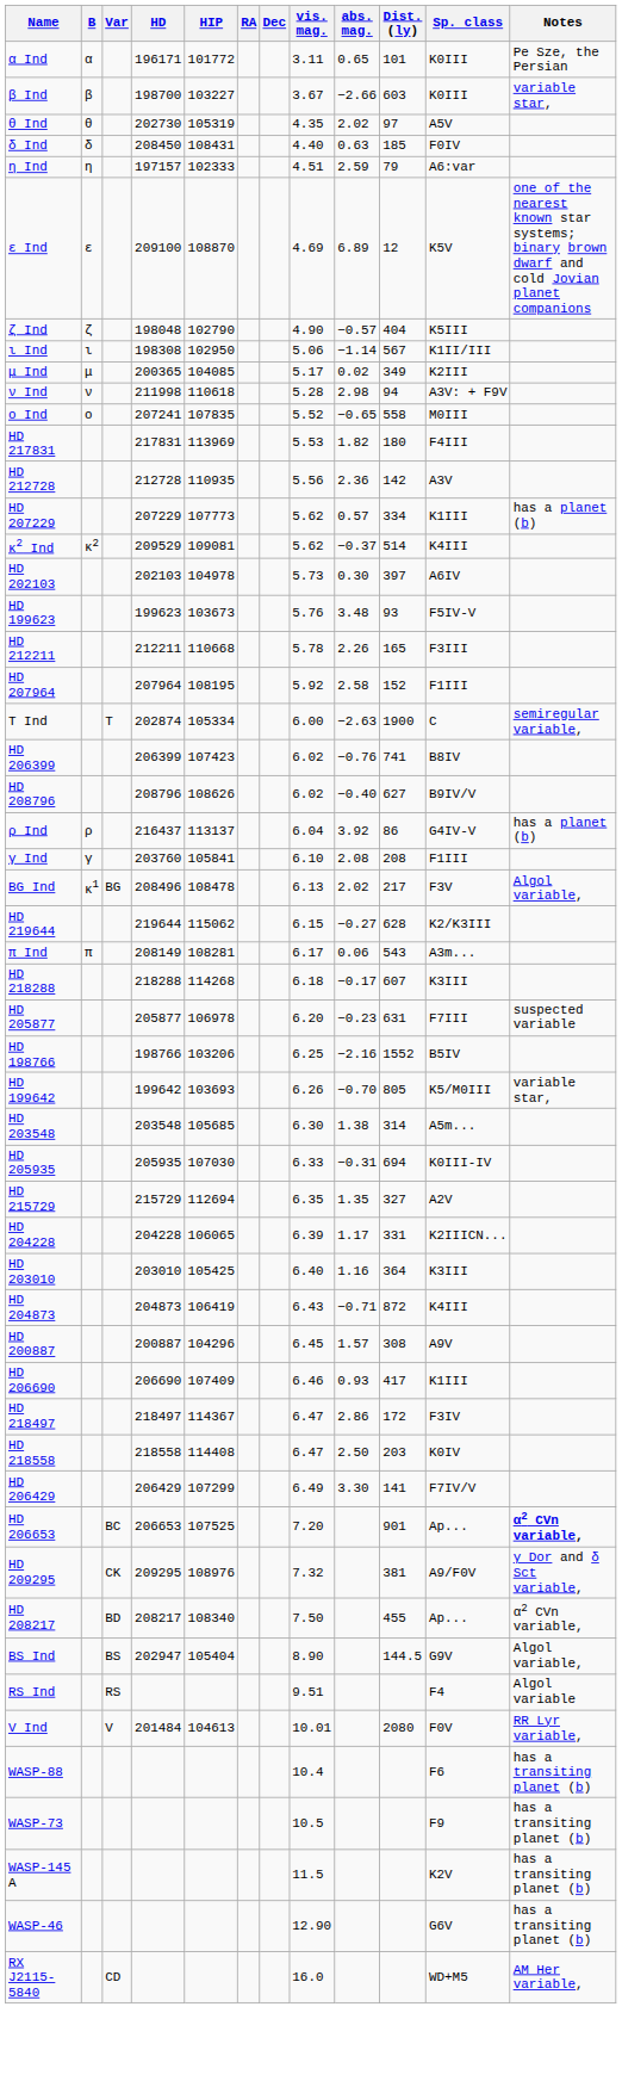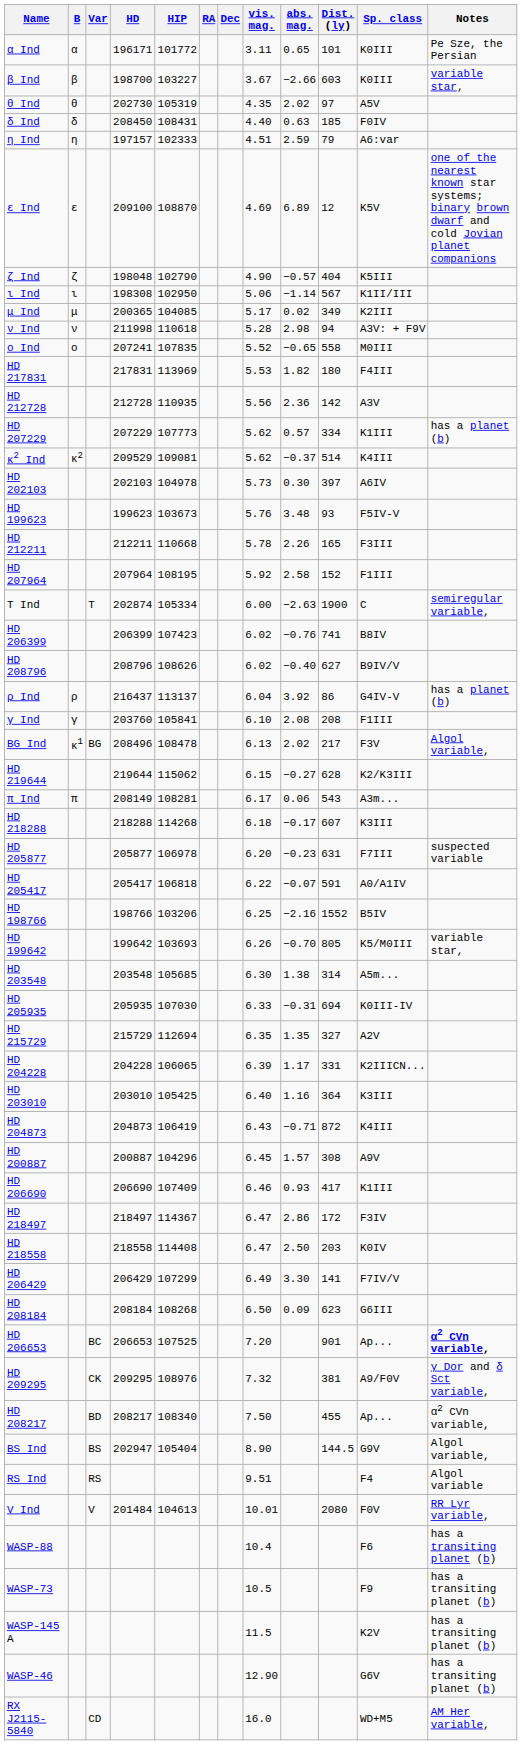+ row: HD 205417 | 205417 | 106818 | 6.22 | −0.07 | 591 | A0/A1IV
+ row: HD 208184 | 208184 | 108268 | 6.50 | 0.09 | 623 | G6III
